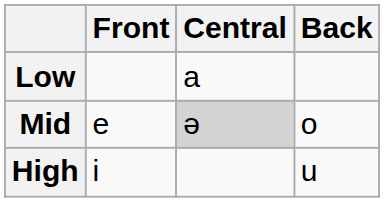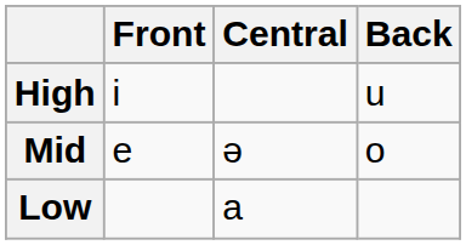rows swapped: High <-> Low
Mid | Central: lightgrey background -> no background
